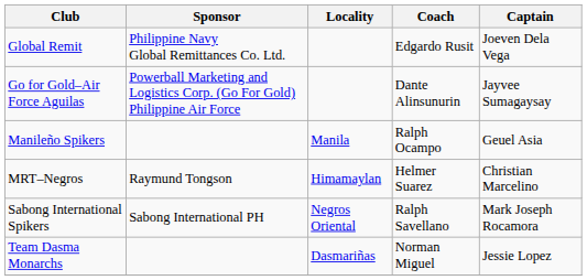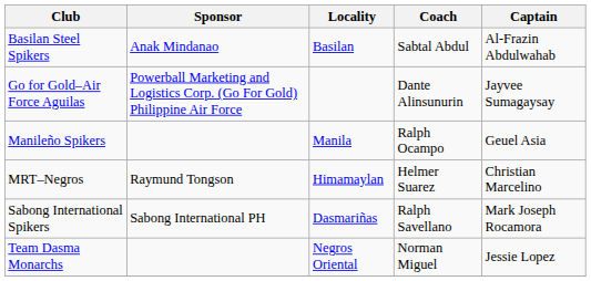+ row: Basilan Steel Spikers | Anak Mindanao | Basilan | Sabtal Abdul | Al-Frazin Abdulwahab
- row: Global Remit | Philippine Navy Global Remittances Co. Ltd. | Edgardo Rusit | Joeven Dela Vega
Sabong International Spikers | Locality: Negros Oriental -> Dasmariñas
Team Dasma Monarchs | Locality: Dasmariñas -> Negros Oriental
